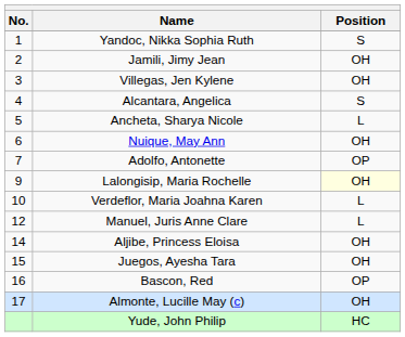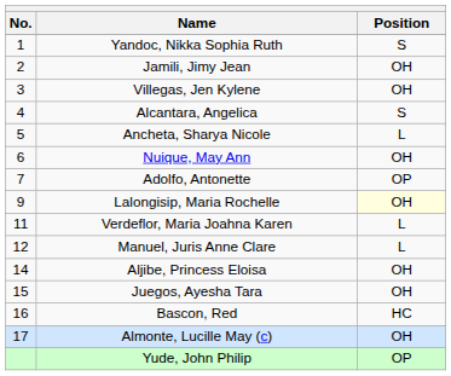Verdeflor, Maria Joahna Karen | No.: 10 -> 11
Bascon, Red | Position: OP -> HC
Yude, John Philip | Position: HC -> OP
